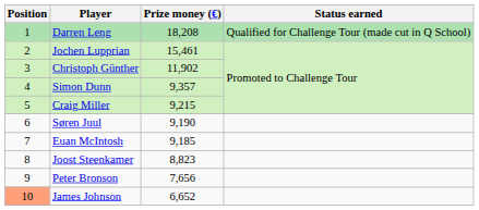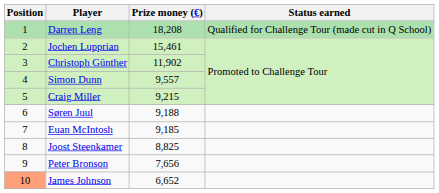Simon Dunn | Prize money (€): 9,357 -> 9,557
Søren Juul | Prize money (€): 9,190 -> 9,188
Joost Steenkamer | Prize money (€): 8,823 -> 8,825
